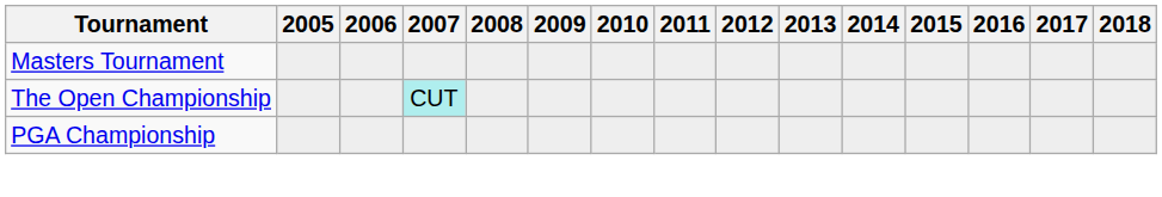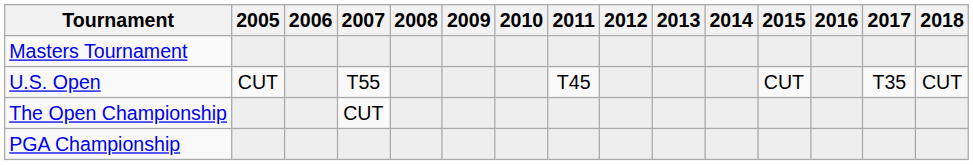+ row: U.S. Open | CUT | T55 | T45 | CUT | T35 | CUT
The Open Championship | 2007: paleturquoise background -> no background
